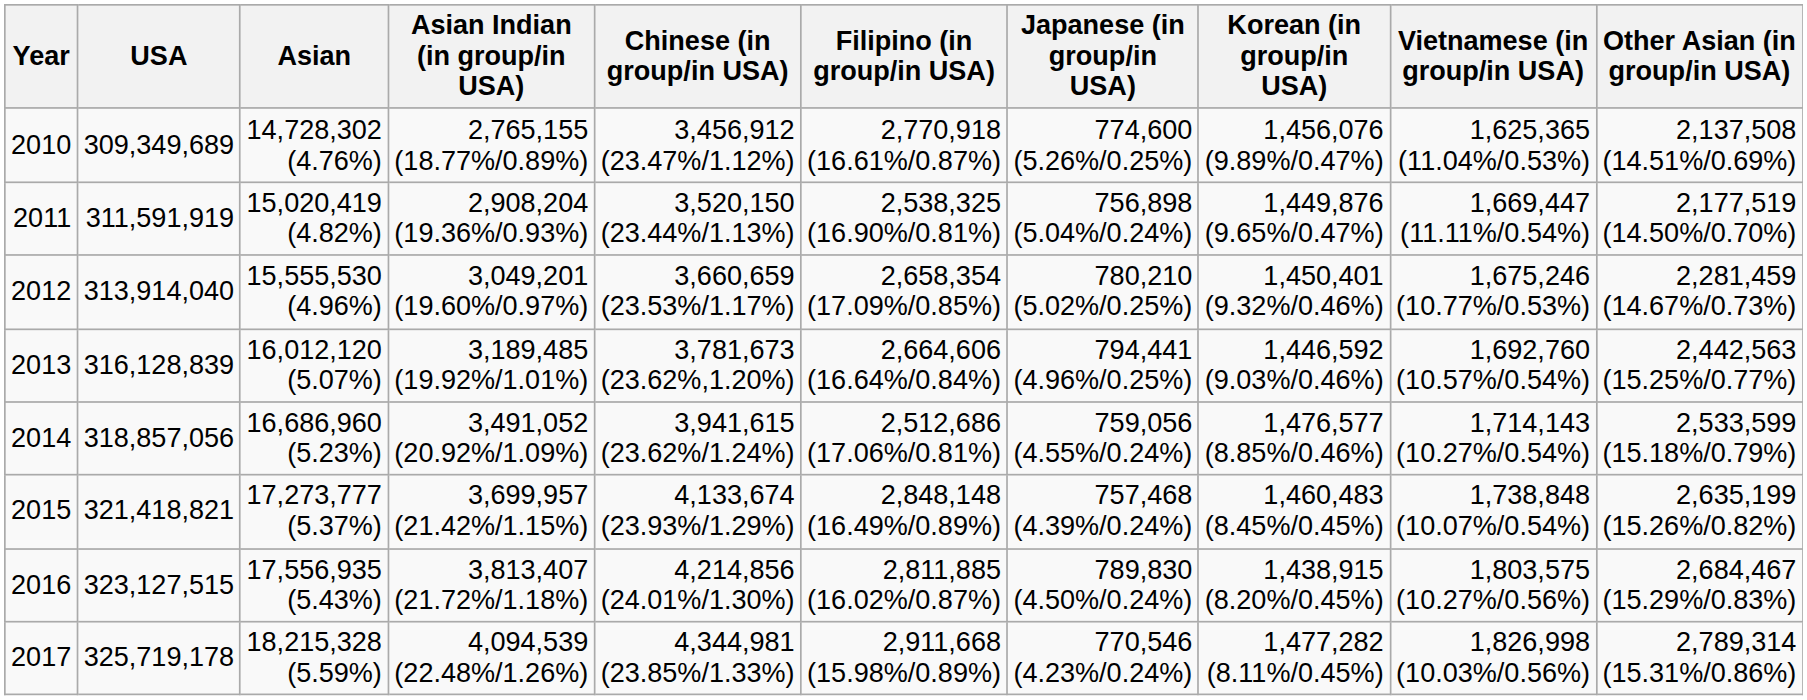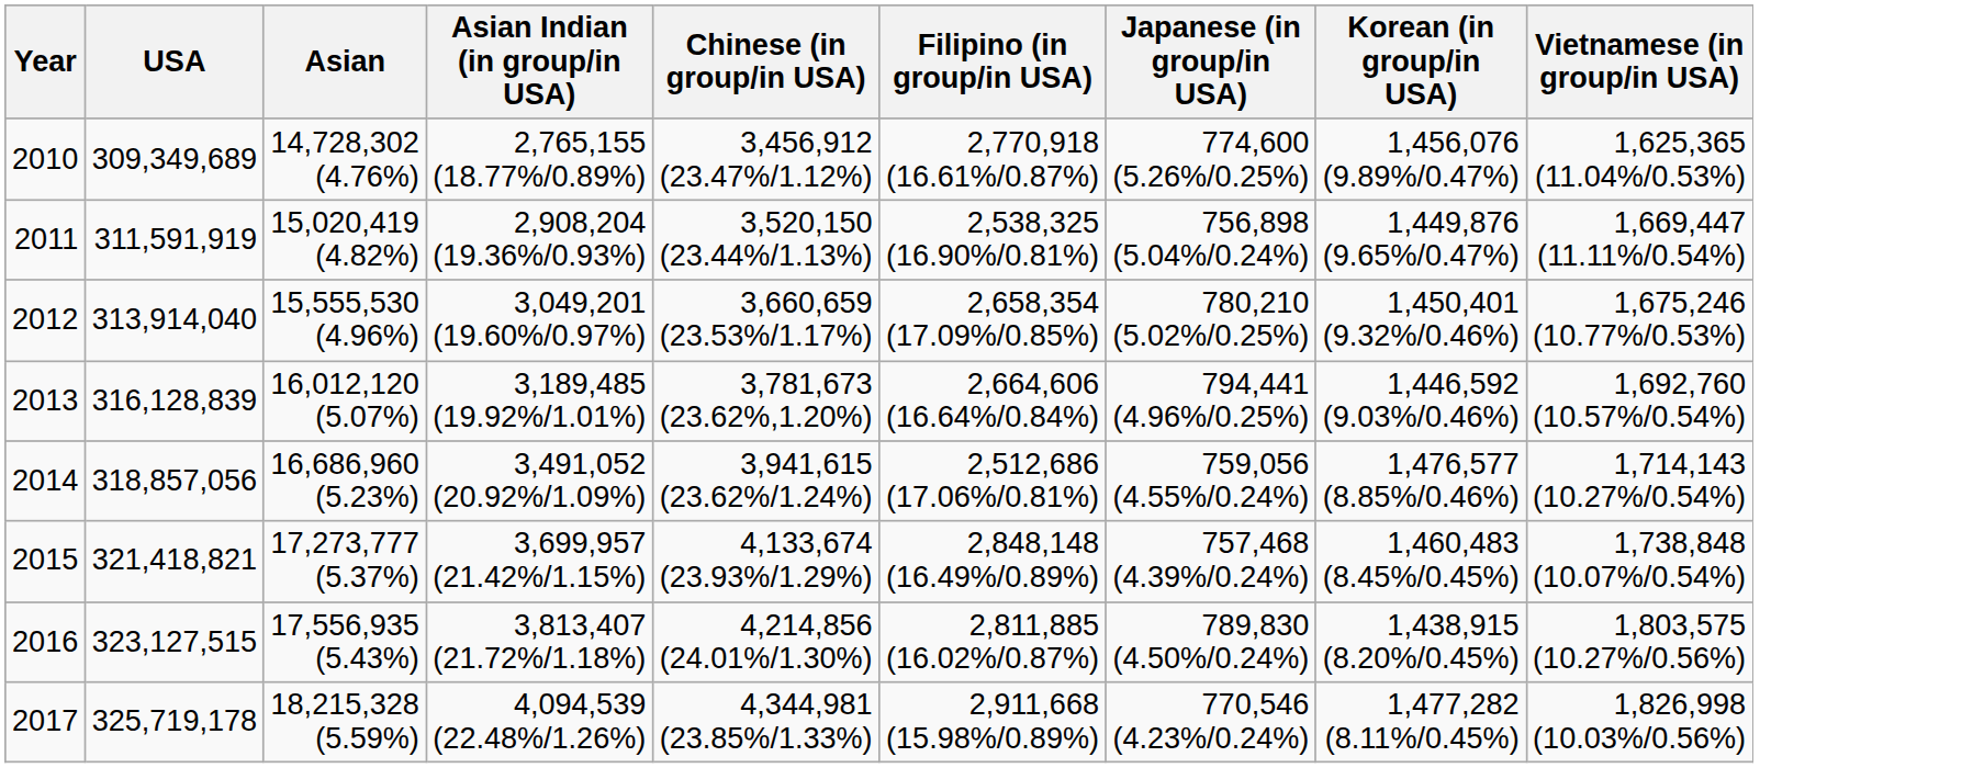- column: Other Asian (in group/in USA) | 2,137,508 (14.51%/0.69%) | 2,177,519 (14.50%/0.70%) | 2,281,459 (14.67%/0.73%) | 2,442,563 (15.25%/0.77%) | 2,533,599 (15.18%/0.79%) | 2,635,199 (15.26%/0.82%) | 2,684,467 (15.29%/0.83%) | 2,789,314 (15.31%/0.86%)
